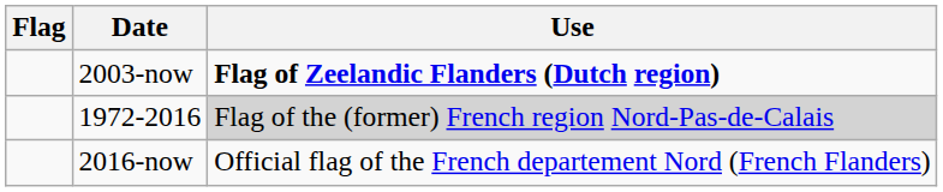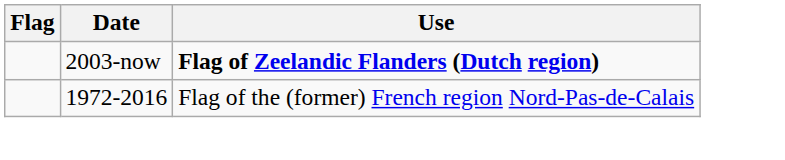1972-2016 | Use: lightgrey background -> no background
- row: 2016-now | Official flag of the French departement Nord (French Flanders)
